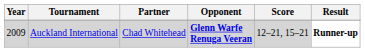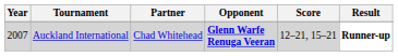Auckland International | Year: 2009 -> 2007
